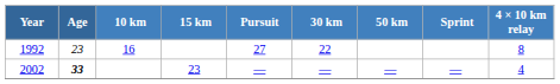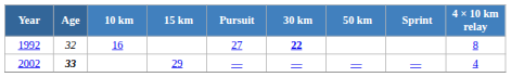1992 | Age: 23 -> 32
1992 | 30 km: normal -> bold
2002 | 15 km: 23 -> 29
